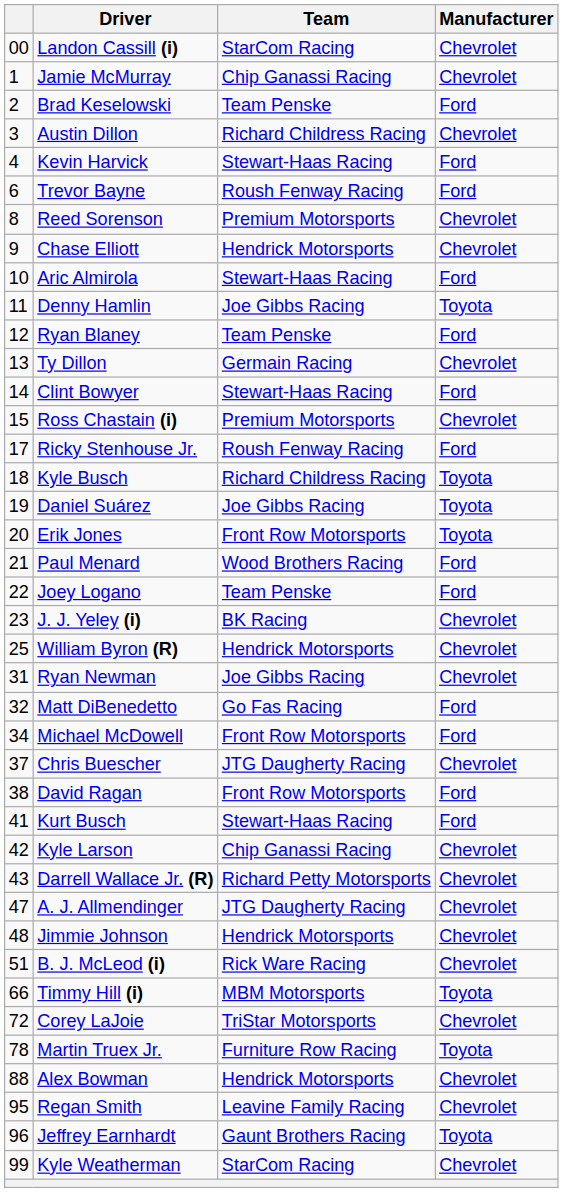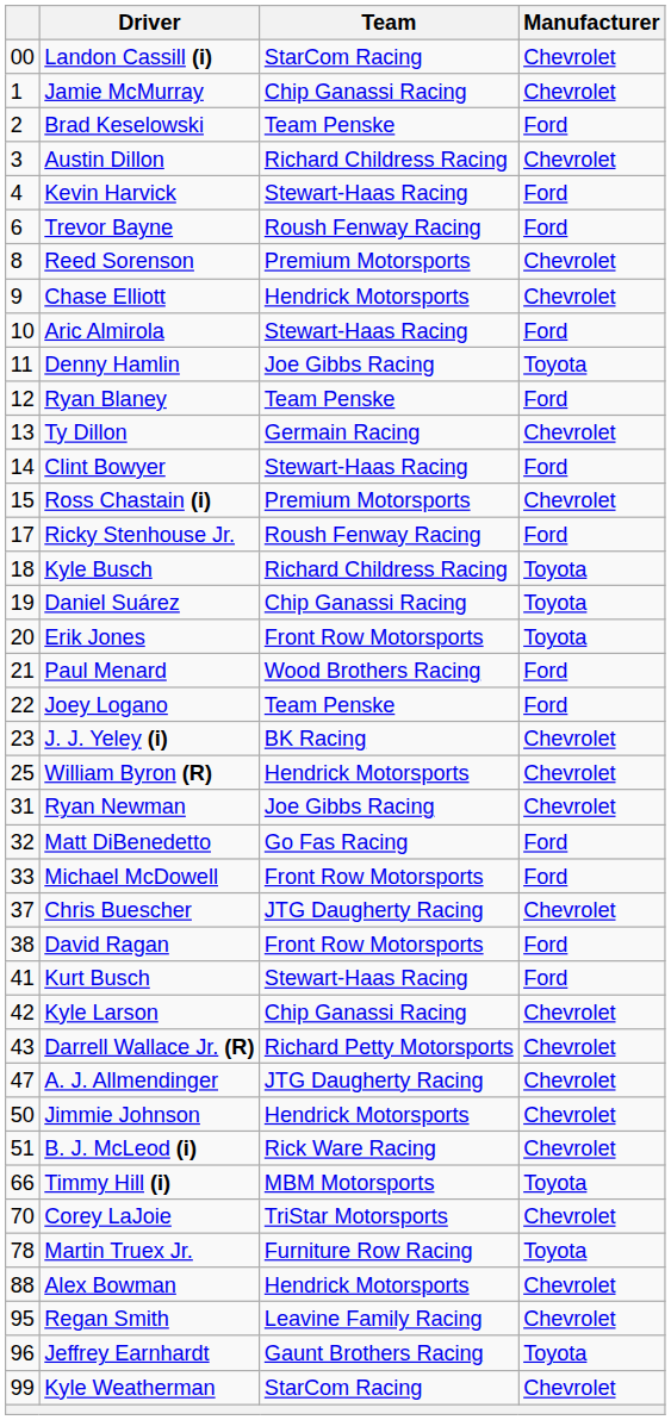Daniel Suárez | Team: Joe Gibbs Racing -> Chip Ganassi Racing
Michael McDowell | column 1: 34 -> 33
Jimmie Johnson | column 1: 48 -> 50
Corey LaJoie | column 1: 72 -> 70
